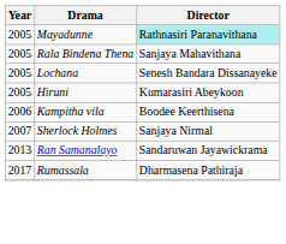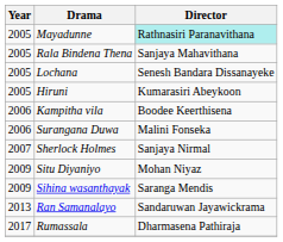+ row: 2006 | Surangana Duwa | Malini Fonseka
+ row: 2009 | Situ Diyaniyo | Mohan Niyaz
+ row: 2009 | Sihina wasanthayak | Saranga Mendis
